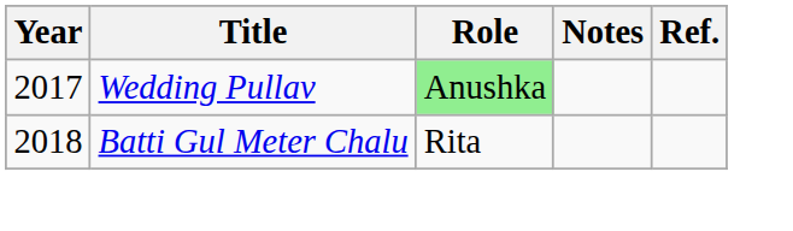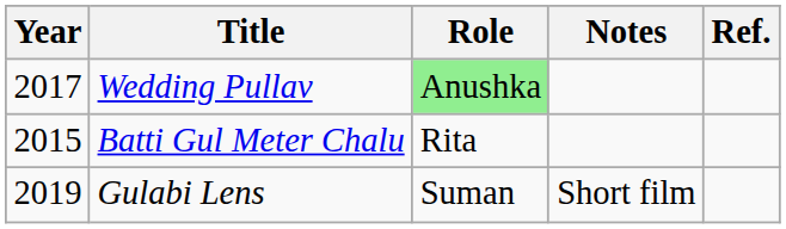Batti Gul Meter Chalu | Year: 2018 -> 2015
+ row: 2019 | Gulabi Lens | Suman | Short film
